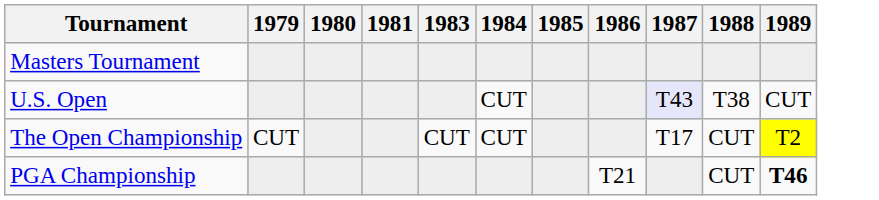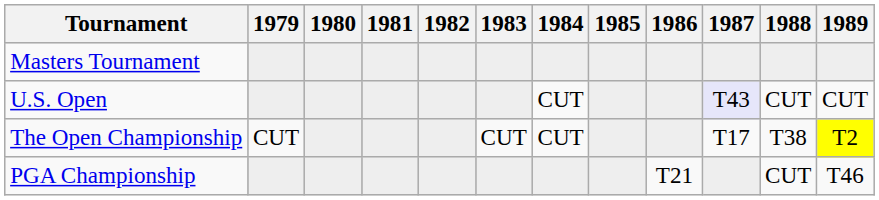+ column: 1982
U.S. Open | 1988: T38 -> CUT
The Open Championship | 1988: CUT -> T38
PGA Championship | 1989: bold -> normal
